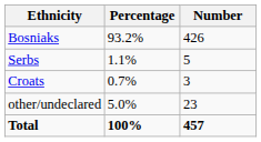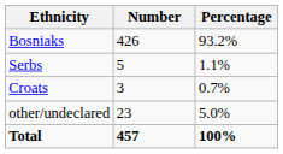columns swapped: Number <-> Percentage
